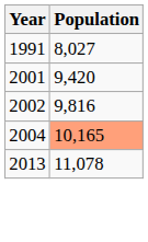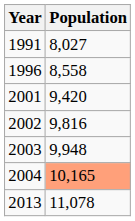+ row: 1996 | 8,558
+ row: 2003 | 9,948
